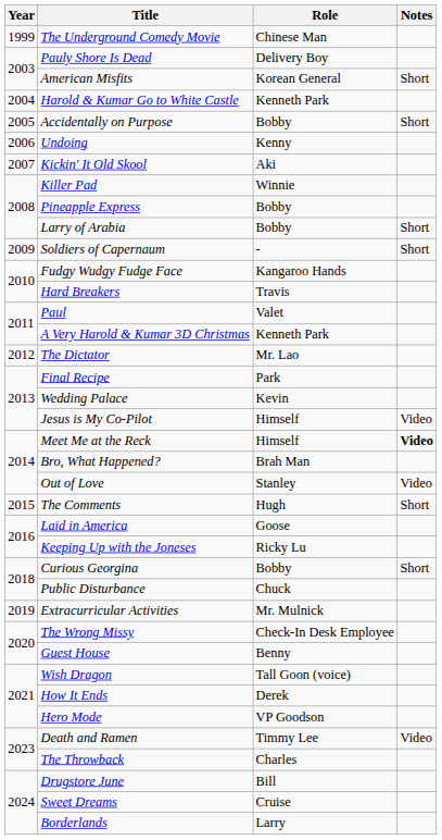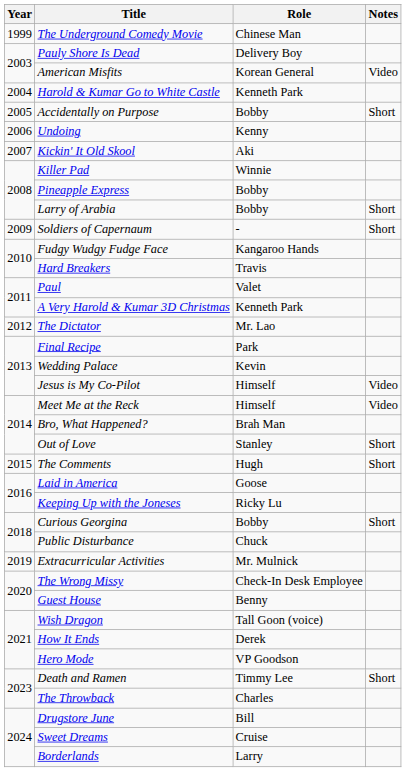American Misfits | Notes: Short -> Video
Meet Me at the Reck | Notes: bold -> normal
Out of Love | Notes: Video -> Short
Death and Ramen | Notes: Video -> Short
